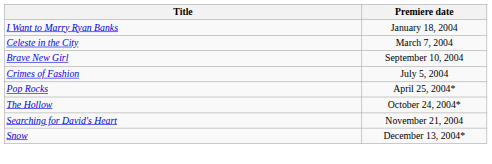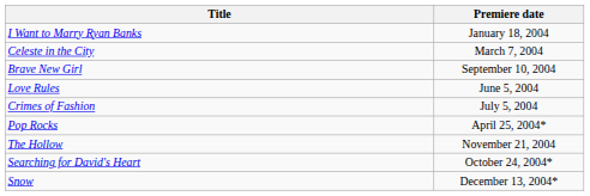+ row: Love Rules | June 5, 2004
The Hollow | Premiere date: October 24, 2004* -> November 21, 2004
Searching for David's Heart | Premiere date: November 21, 2004 -> October 24, 2004*
